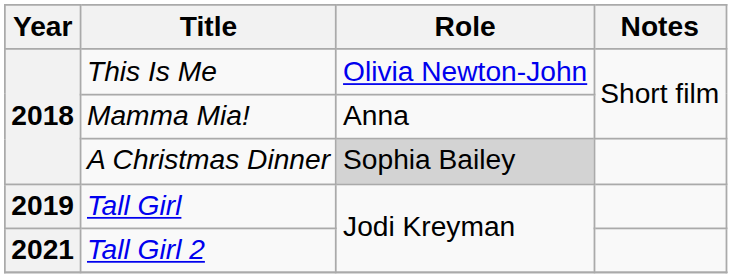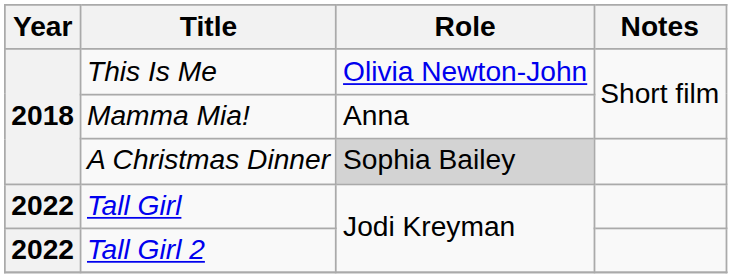Tall Girl | Year: 2019 -> 2022
Tall Girl 2 | Year: 2021 -> 2022
